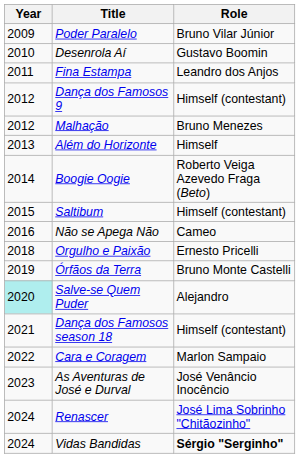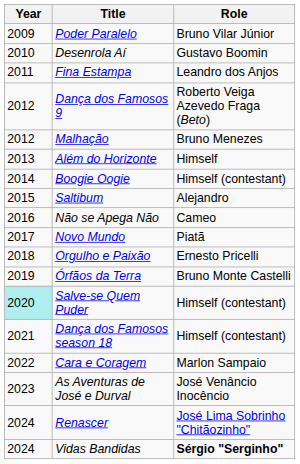Dança dos Famosos 9 | Role: Himself (contestant) -> Roberto Veiga Azevedo Fraga (Beto)
Boogie Oogie | Role: Roberto Veiga Azevedo Fraga (Beto) -> Himself (contestant)
Saltibum | Role: Himself (contestant) -> Alejandro
+ row: 2017 | Novo Mundo | Piatã
Salve-se Quem Puder | Role: Alejandro -> Himself (contestant)
